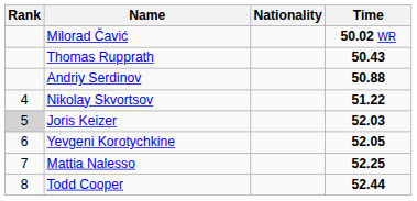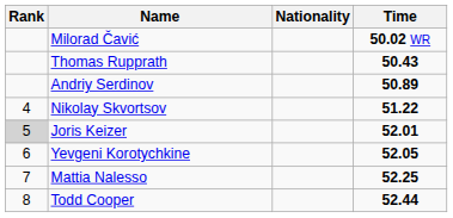Andriy Serdinov | Time: 50.88 -> 50.89
Joris Keizer | Time: 52.03 -> 52.01
